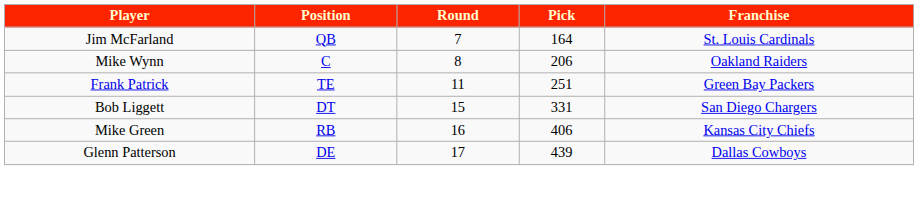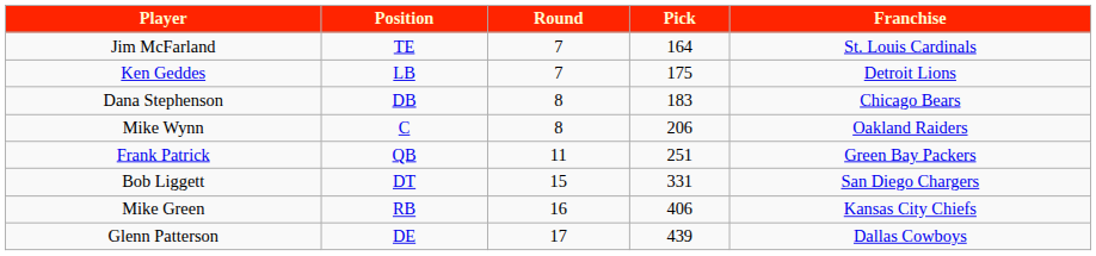Jim McFarland | Position: QB -> TE
+ row: Ken Geddes | LB | 7 | 175 | Detroit Lions
+ row: Dana Stephenson | DB | 8 | 183 | Chicago Bears
Frank Patrick | Position: TE -> QB
